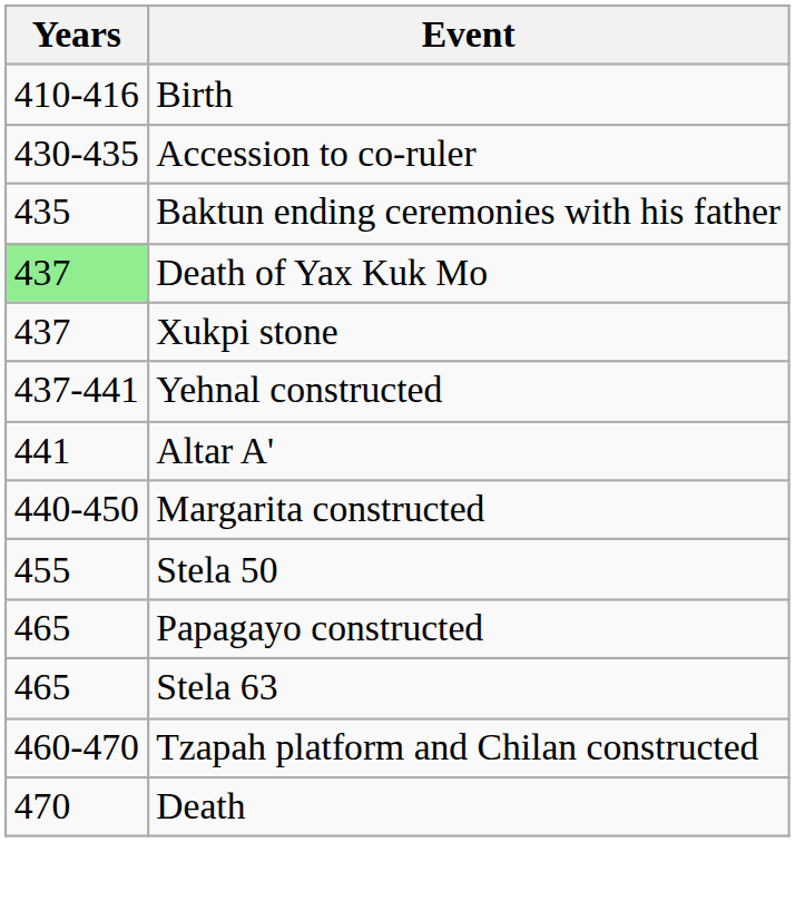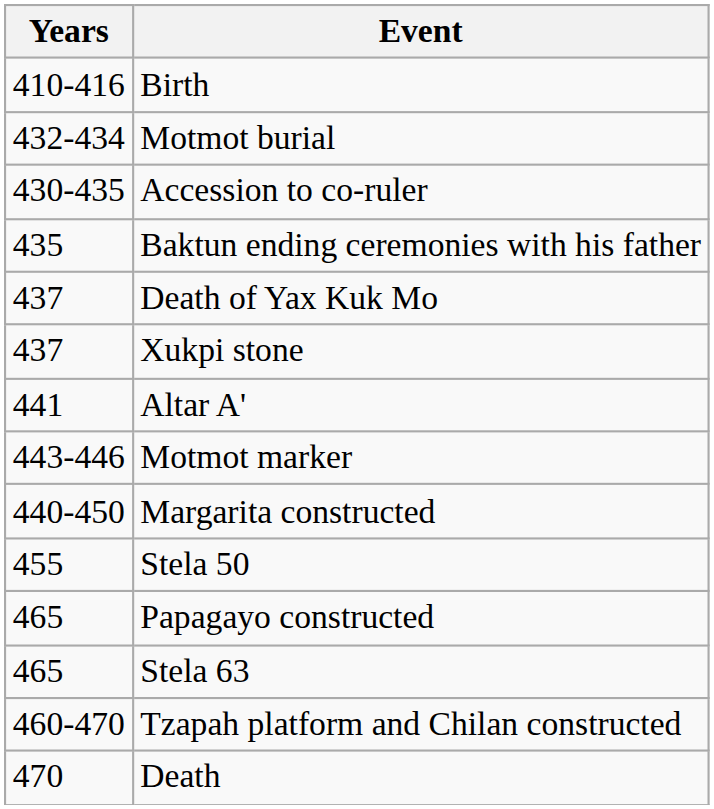+ row: 432-434 | Motmot burial
Death of Yax Kuk Mo | Years: lightgreen background -> no background
- row: 437-441 | Yehnal constructed
+ row: 443-446 | Motmot marker
